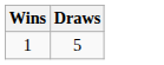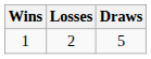+ column: Losses | 2
